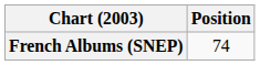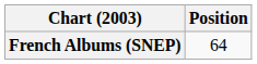French Albums (SNEP) | Position: 74 -> 64
